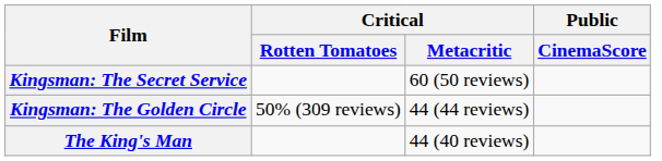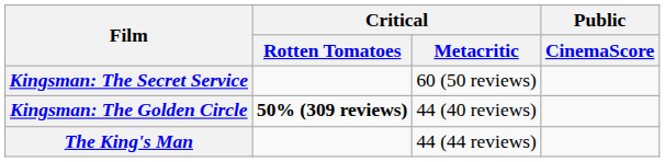Kingsman: The Golden Circle | Critical / Rotten Tomatoes: normal -> bold
Kingsman: The Golden Circle | Critical / Metacritic: 44 (44 reviews) -> 44 (40 reviews)
The King's Man | Critical / Metacritic: 44 (40 reviews) -> 44 (44 reviews)
